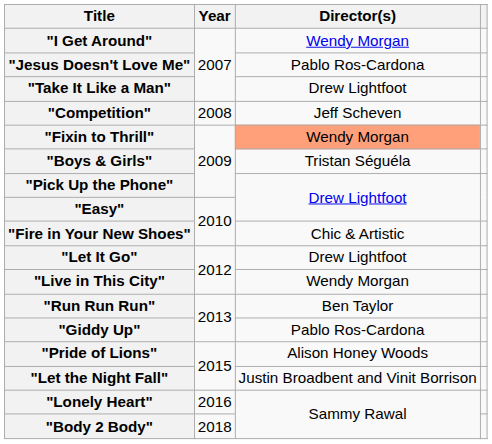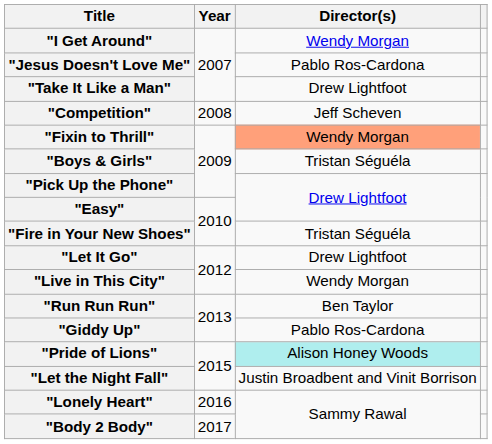"Fire in Your New Shoes" | Director(s): Chic & Artistic -> Tristan Séguéla
"Pride of Lions" | Director(s): no background -> paleturquoise background
"Body 2 Body" | Year: 2018 -> 2017
